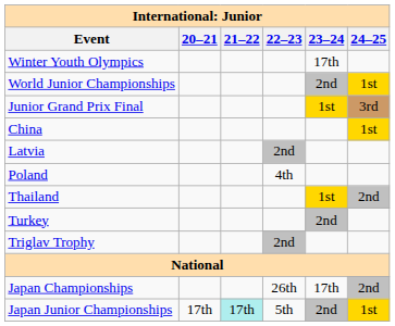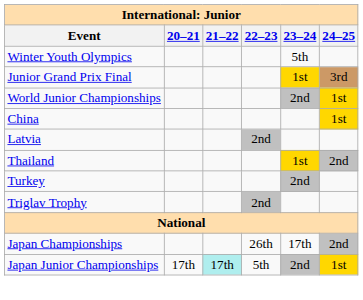Winter Youth Olympics | 23–24: 17th -> 5th
rows swapped: World Junior Championships <-> Junior Grand Prix Final
- row: Poland | 4th
